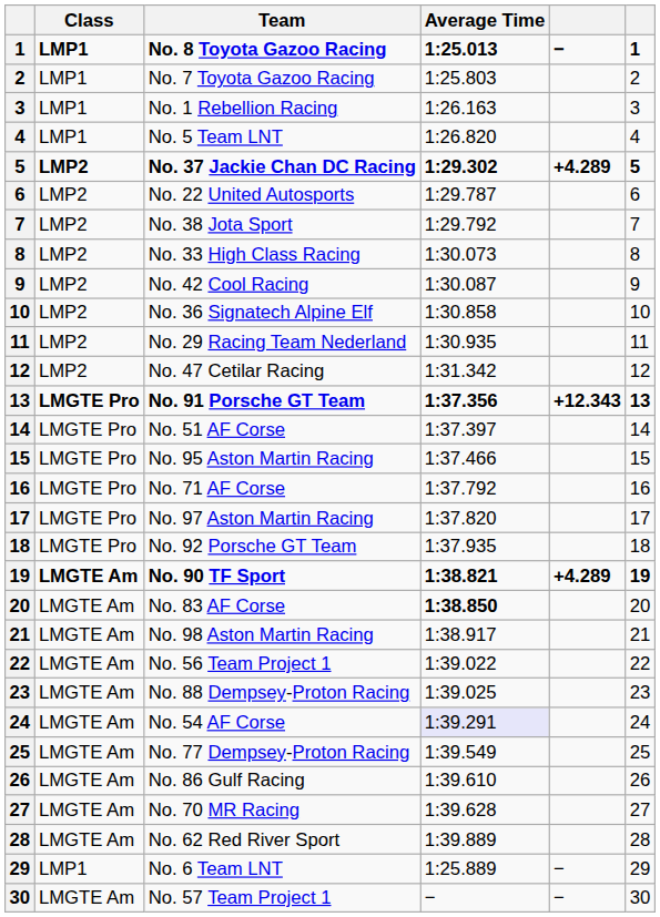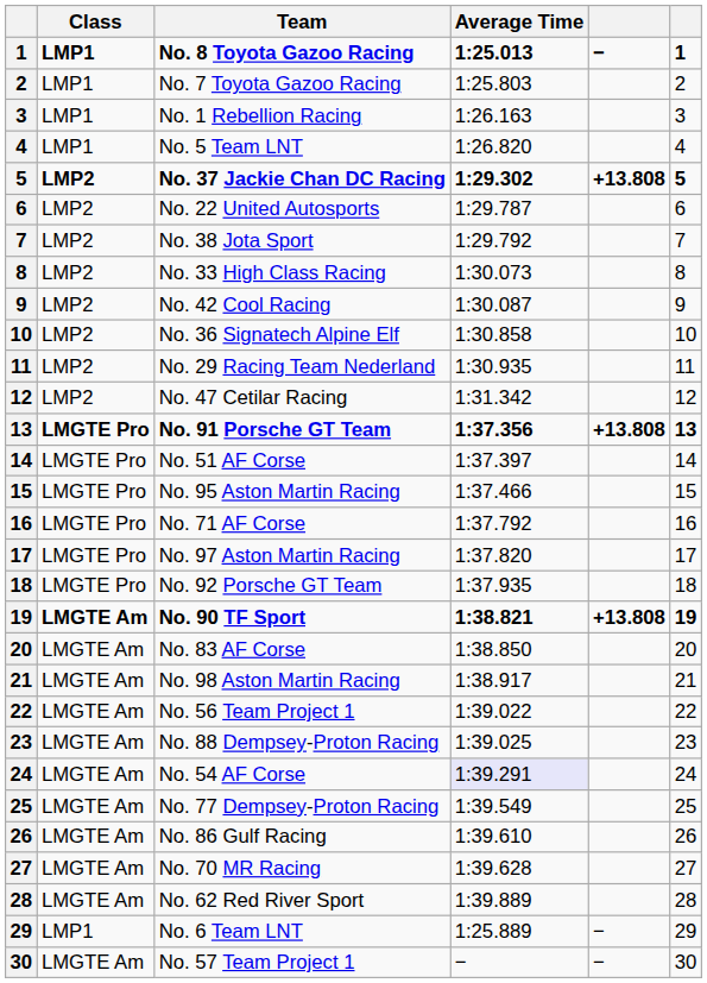No. 37 Jackie Chan DC Racing | column 5: +4.289 -> +13.808
No. 91 Porsche GT Team | column 5: +12.343 -> +13.808
No. 90 TF Sport | column 5: +4.289 -> +13.808
No. 83 AF Corse | Average Time: bold -> normal
